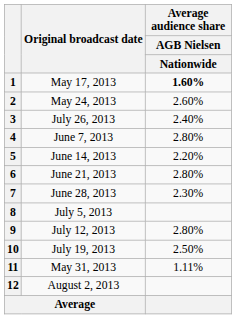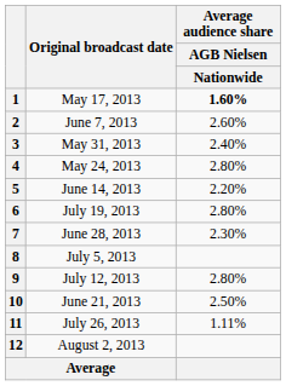2 | Original broadcast date: May 24, 2013 -> June 7, 2013
3 | Original broadcast date: July 26, 2013 -> May 31, 2013
4 | Original broadcast date: June 7, 2013 -> May 24, 2013
6 | Original broadcast date: June 21, 2013 -> July 19, 2013
10 | Original broadcast date: July 19, 2013 -> June 21, 2013
11 | Original broadcast date: May 31, 2013 -> July 26, 2013
